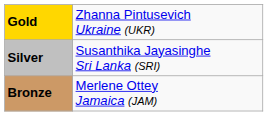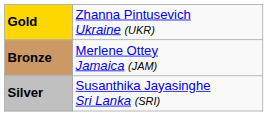rows swapped: Silver <-> Bronze
